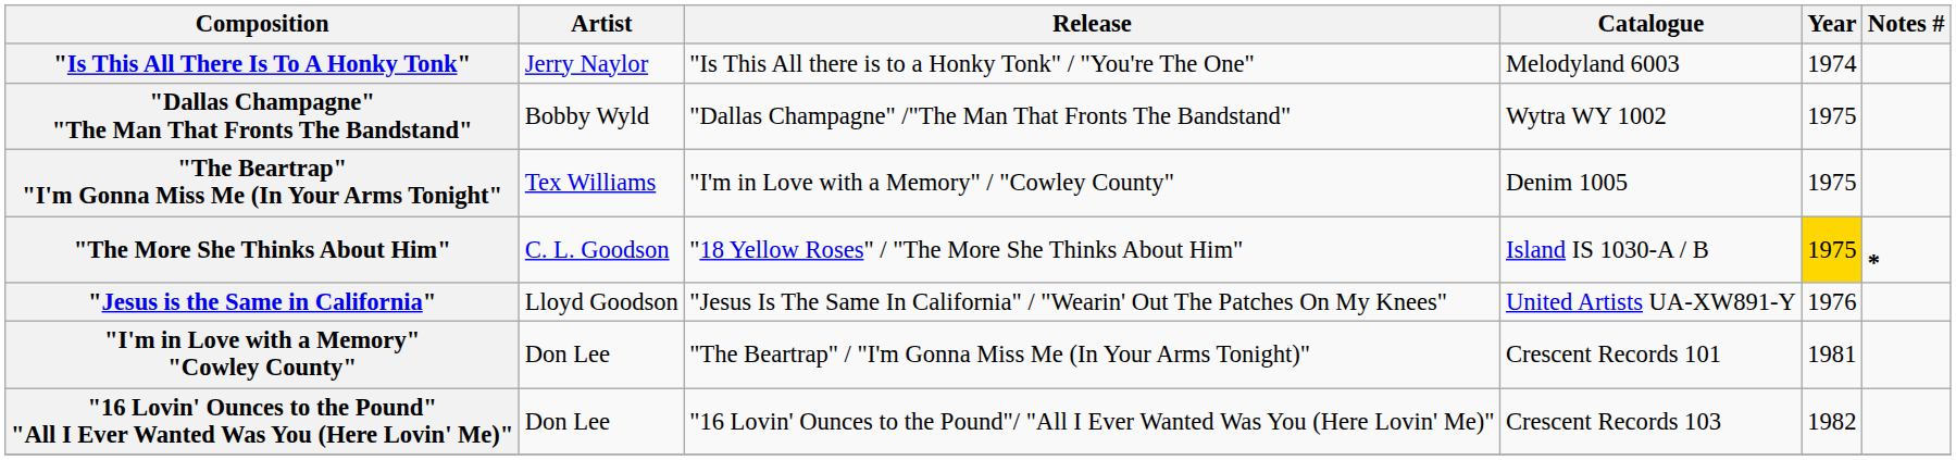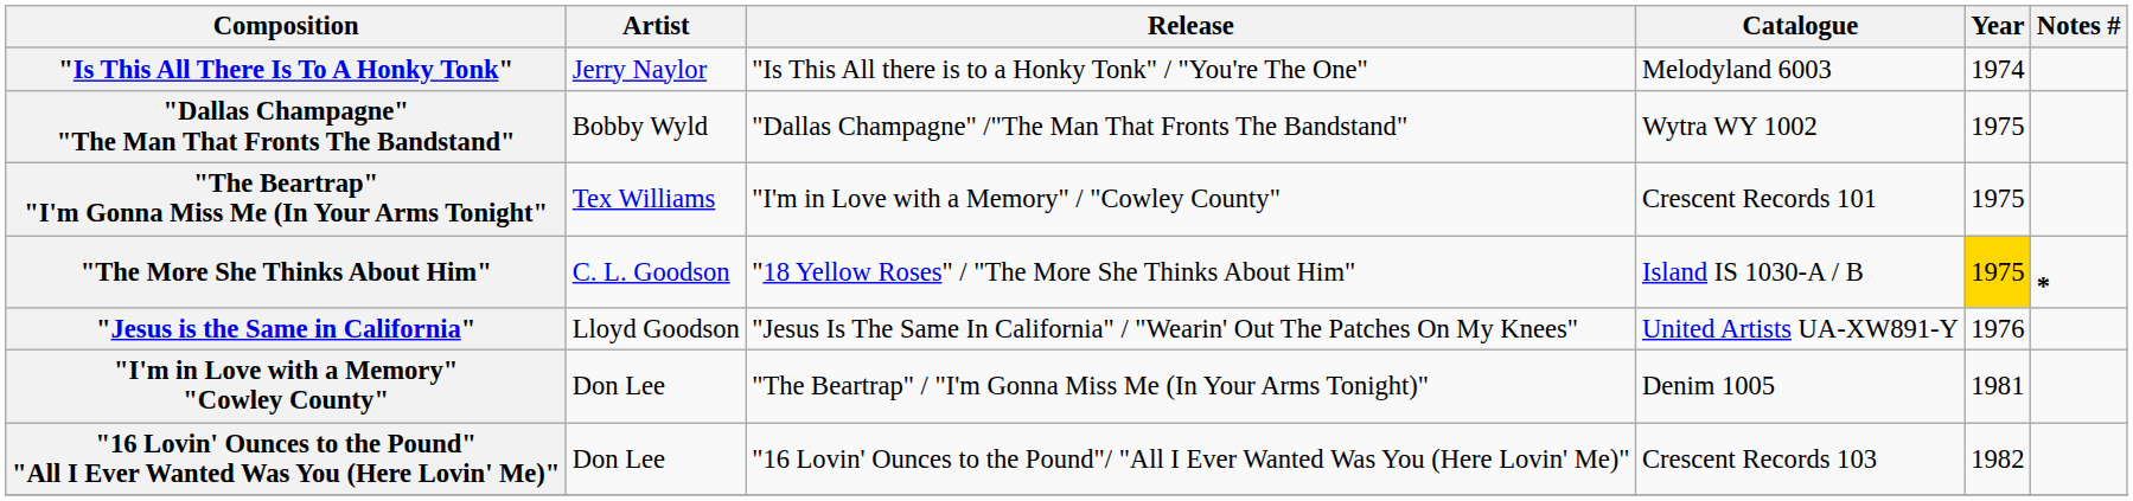"The Beartrap" "I'm Gonna Miss Me (In Your Arms Tonight" | Catalogue: Denim 1005 -> Crescent Records 101
"I'm in Love with a Memory" "Cowley County" | Catalogue: Crescent Records 101 -> Denim 1005
